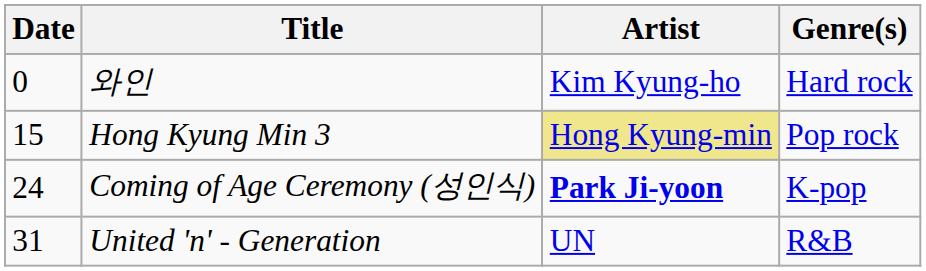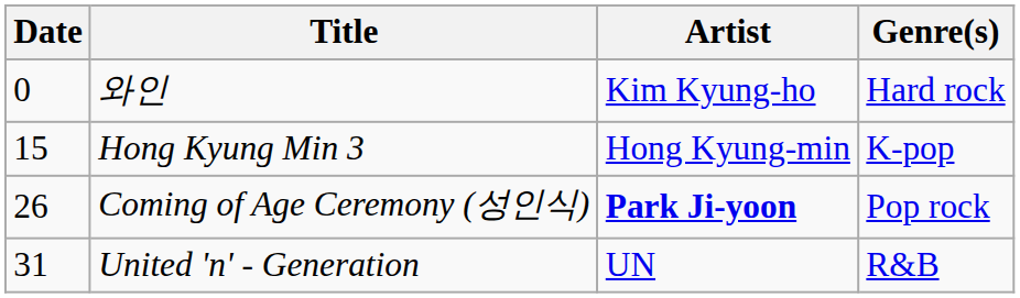Hong Kyung Min 3 | Artist: khaki background -> no background
Hong Kyung Min 3 | Genre(s): Pop rock -> K-pop
Coming of Age Ceremony (성인식) | Date: 24 -> 26
Coming of Age Ceremony (성인식) | Genre(s): K-pop -> Pop rock
